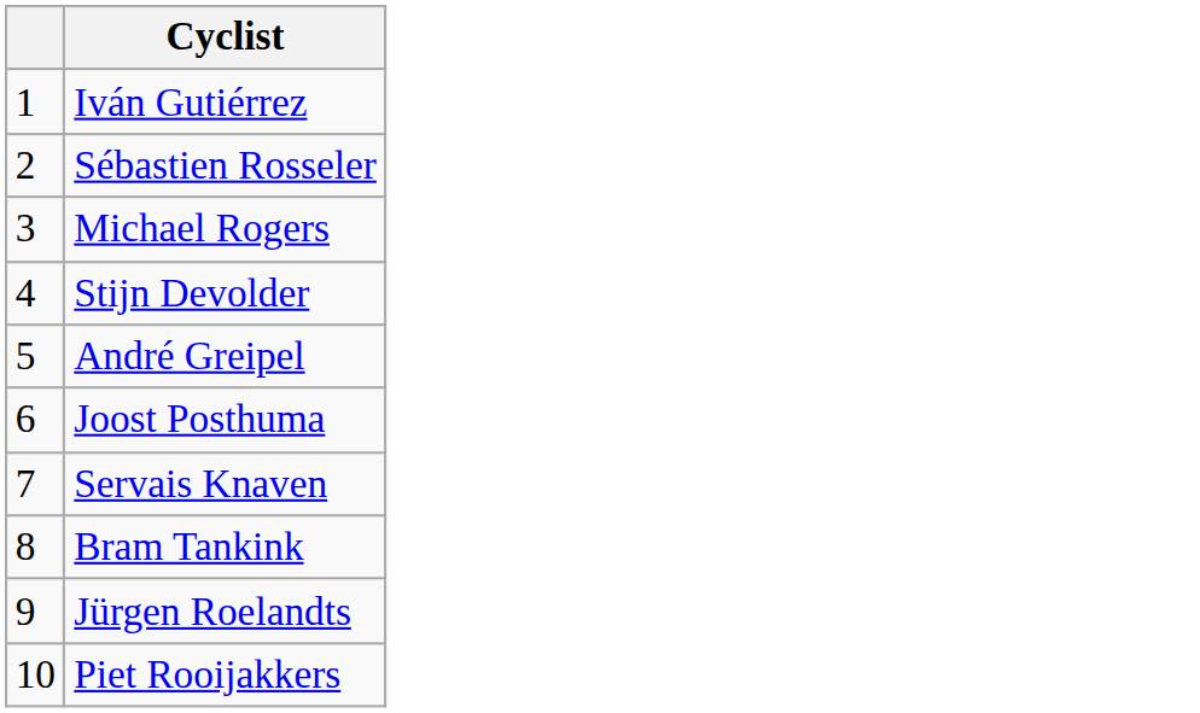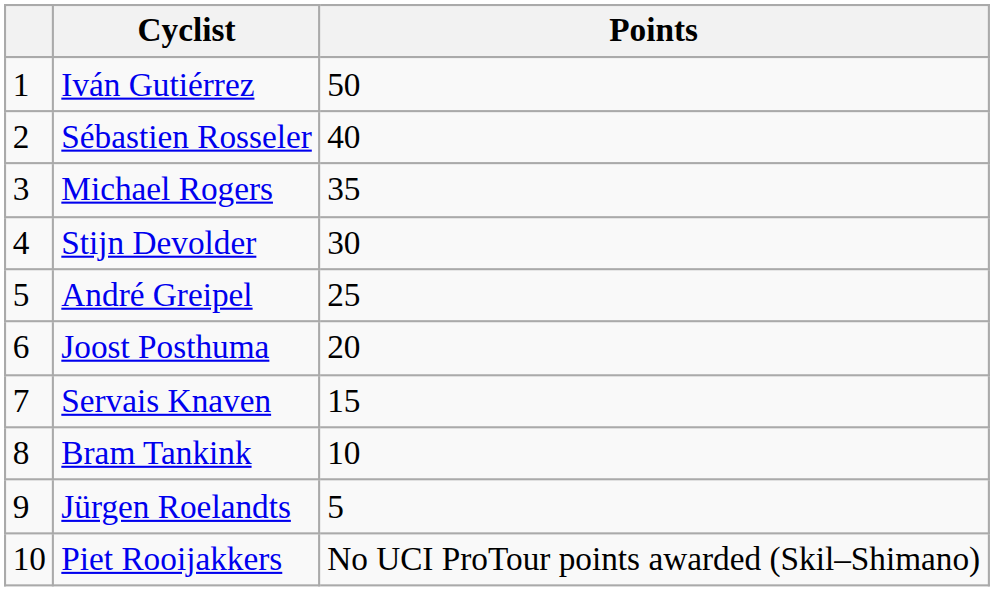+ column: Points | 50 | 40 | 35 | 30 | 25 | 20 | 15 | 10 | 5 | No UCI ProTour points awarded (Skil–Shimano)
